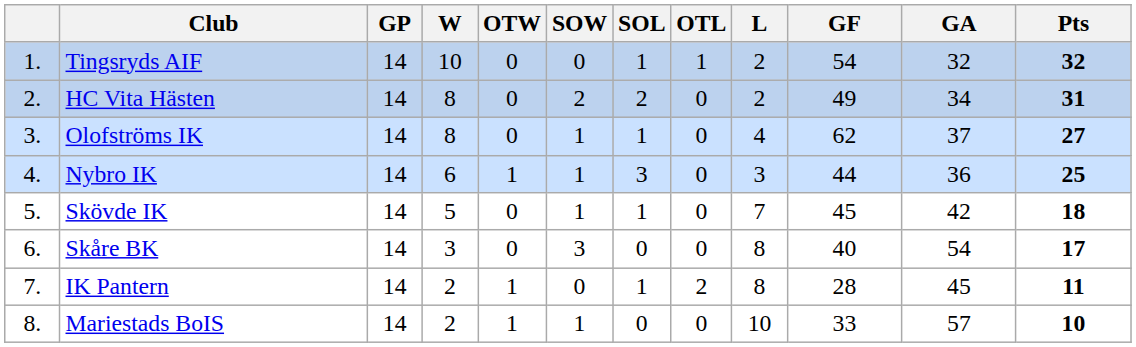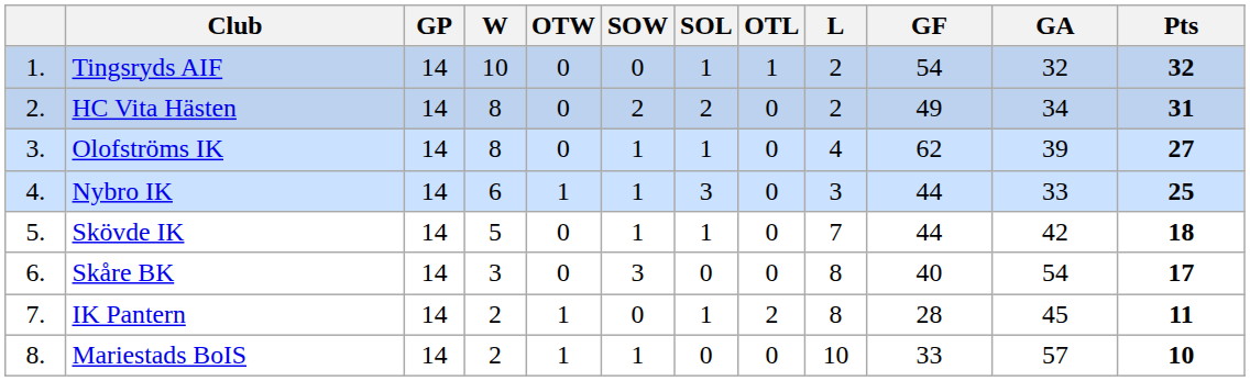Olofströms IK | GA: 37 -> 39
Nybro IK | GA: 36 -> 33
Skövde IK | GF: 45 -> 44
